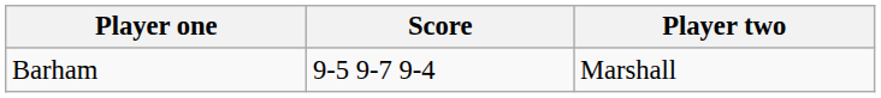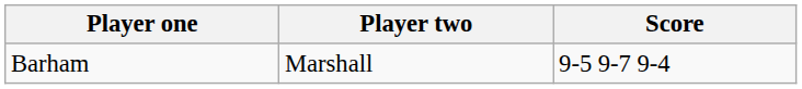columns swapped: Player two <-> Score
